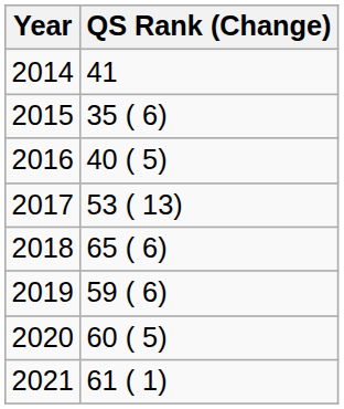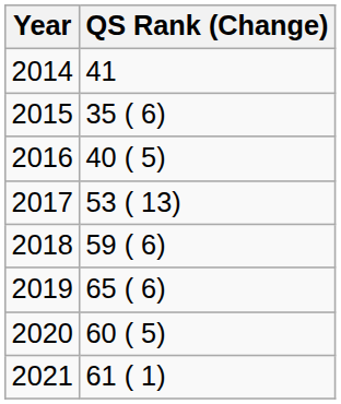2018 | QS Rank (Change): 65 ( 6) -> 59 ( 6)
2019 | QS Rank (Change): 59 ( 6) -> 65 ( 6)
